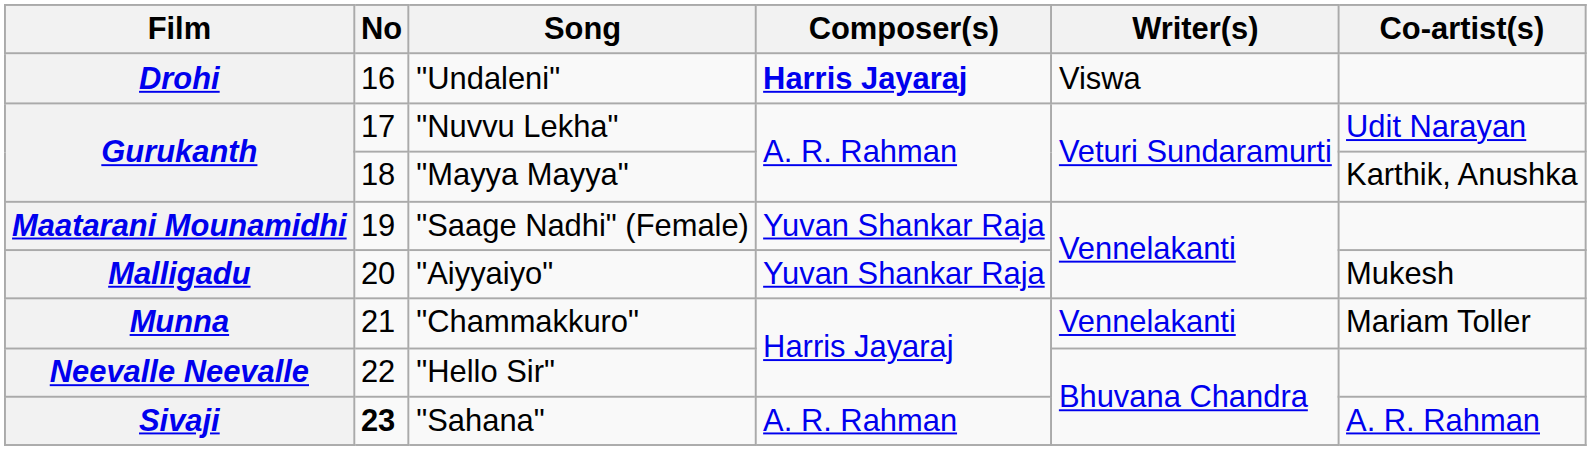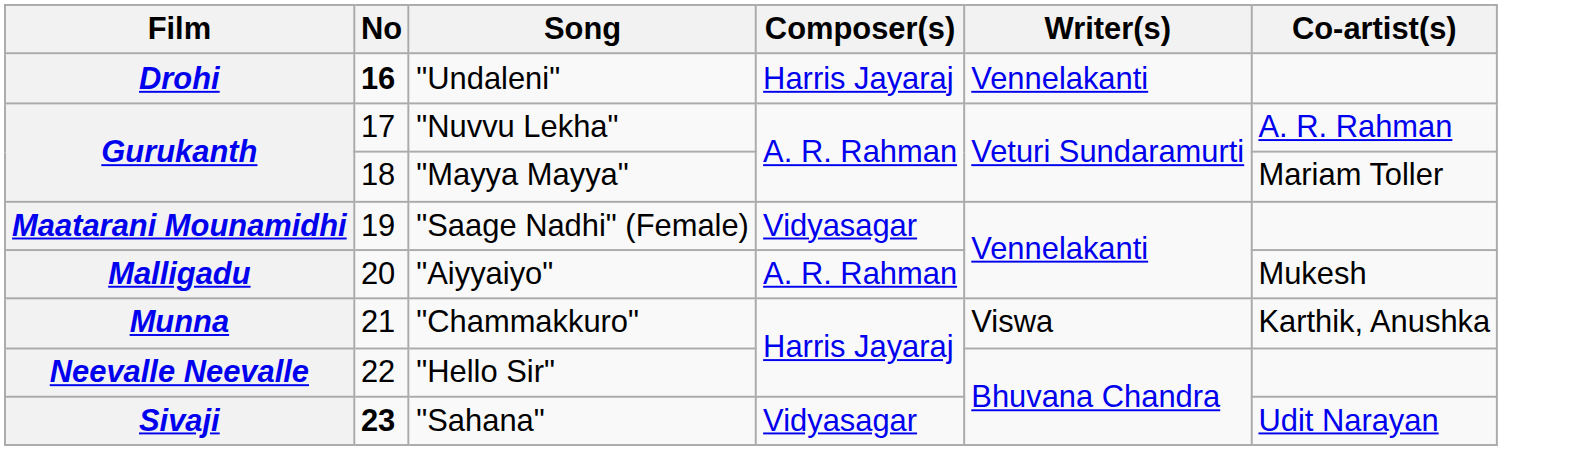"Undaleni" | No: normal -> bold
"Undaleni" | Composer(s): bold -> normal
"Undaleni" | Writer(s): Viswa -> Vennelakanti
"Nuvvu Lekha" | Co-artist(s): Udit Narayan -> A. R. Rahman
"Mayya Mayya" | Co-artist(s): Karthik, Anushka -> Mariam Toller
"Saage Nadhi" (Female) | Composer(s): Yuvan Shankar Raja -> Vidyasagar
"Aiyyaiyo" | Composer(s): Yuvan Shankar Raja -> A. R. Rahman
"Chammakkuro" | Writer(s): Vennelakanti -> Viswa
"Chammakkuro" | Co-artist(s): Mariam Toller -> Karthik, Anushka
"Sahana" | Composer(s): A. R. Rahman -> Vidyasagar
"Sahana" | Co-artist(s): A. R. Rahman -> Udit Narayan
